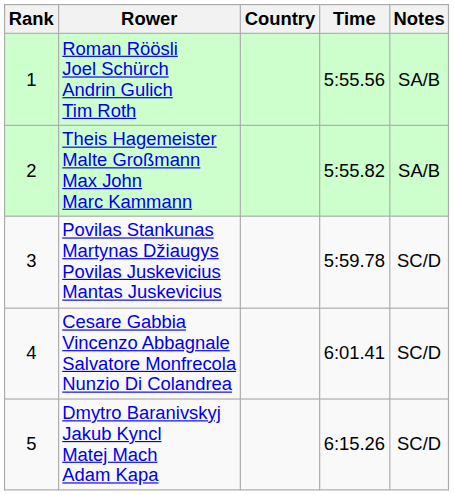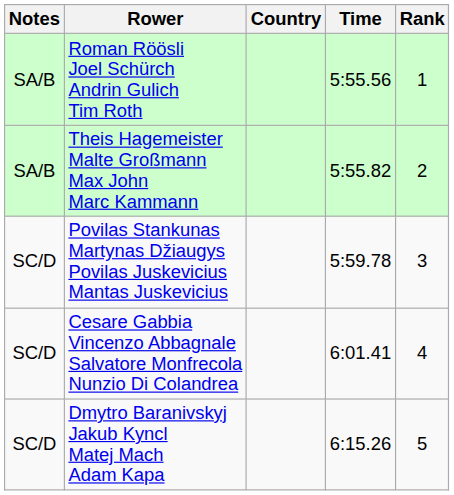columns swapped: Rank <-> Notes
